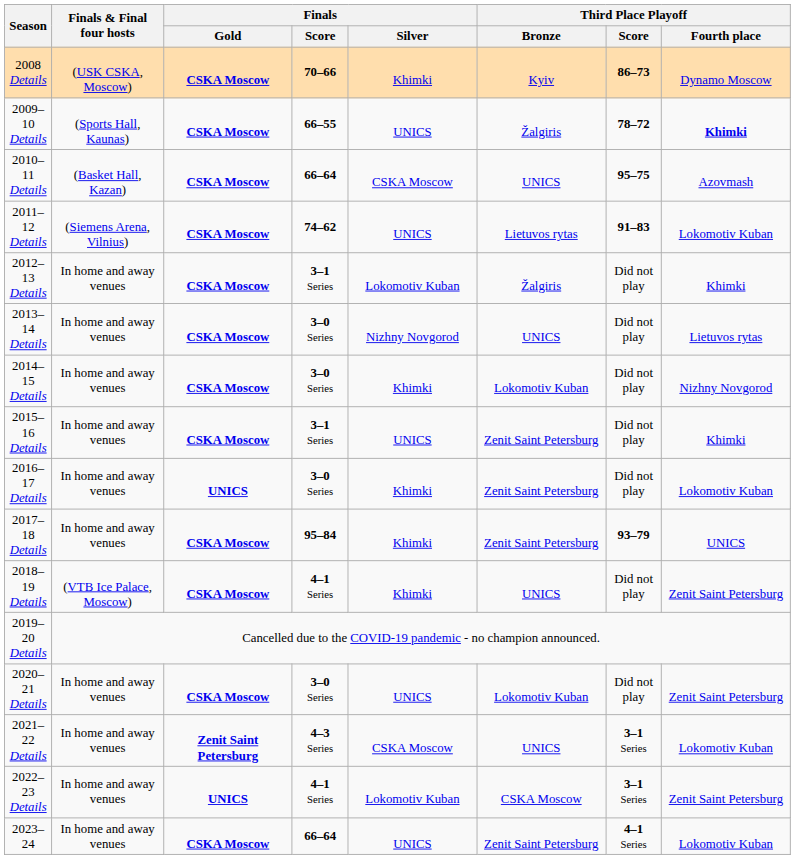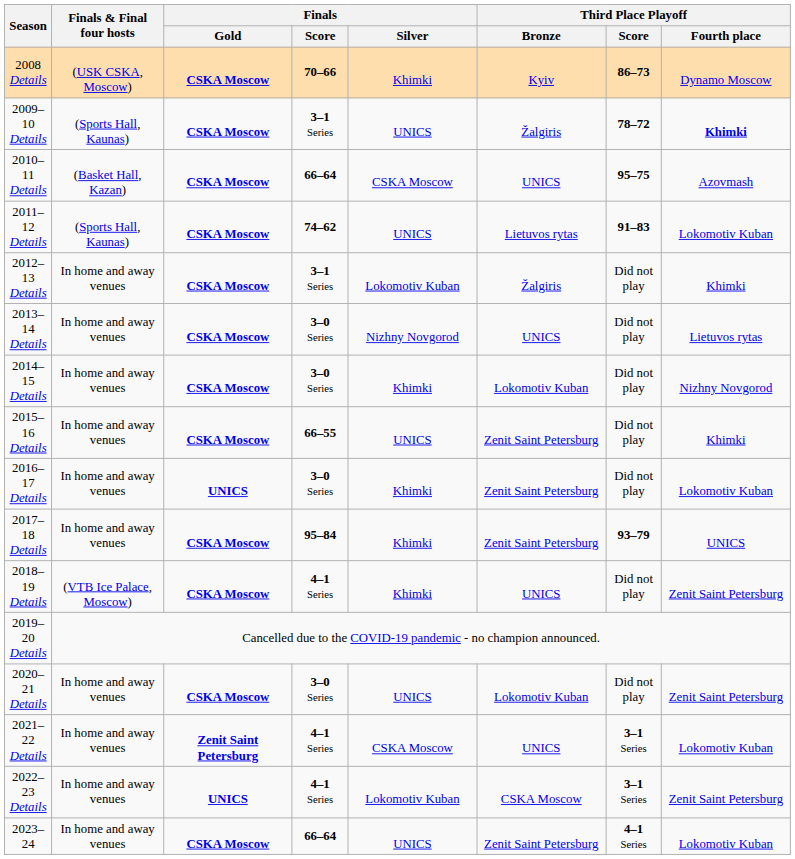2009–10 Details | Finals / Score: 66–55 -> 3–1 Series
2011–12 Details | Finals & Final four hosts: (Siemens Arena, Vilnius) -> (Sports Hall, Kaunas)
2015–16 Details | Finals / Score: 3–1 Series -> 66–55
2021–22 Details | Finals / Score: 4–3 Series -> 4–1 Series
